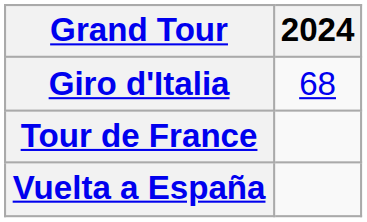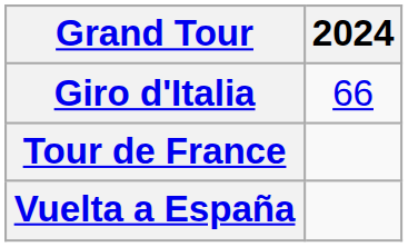Giro d'Italia | 2024: 68 -> 66
